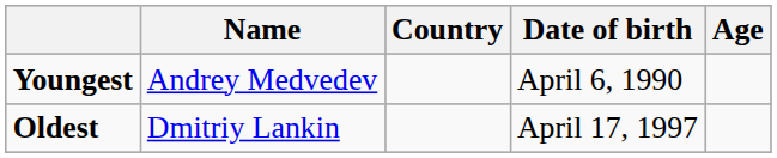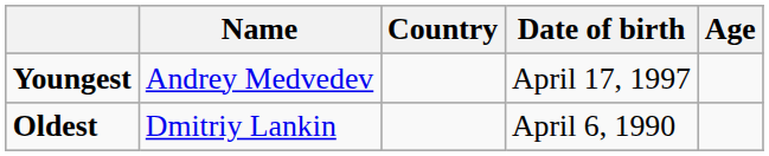Youngest | Date of birth: April 6, 1990 -> April 17, 1997
Oldest | Date of birth: April 17, 1997 -> April 6, 1990
